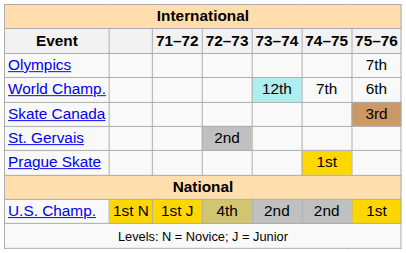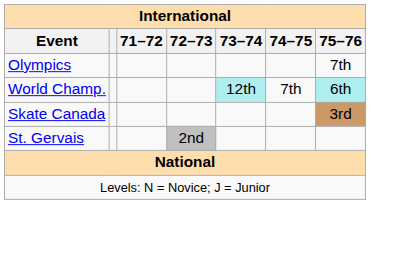World Champ. | 75–76: no background -> paleturquoise background
- row: Prague Skate | 1st
- row: U.S. Champ. | 1st N | 1st J | 4th | 2nd | 2nd | 1st
